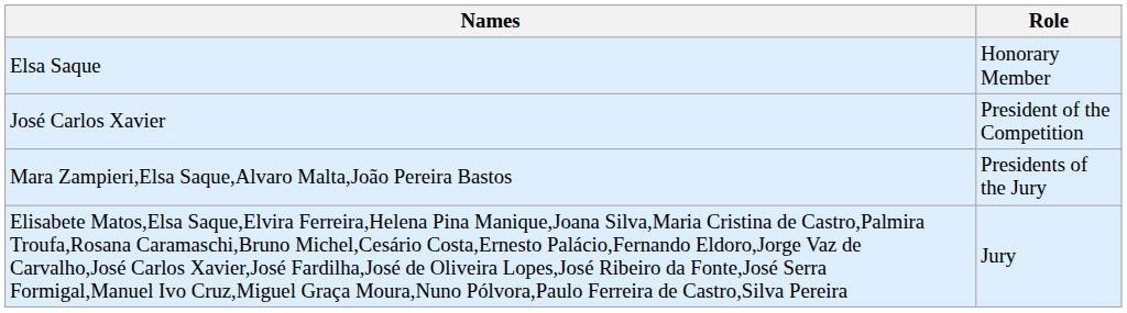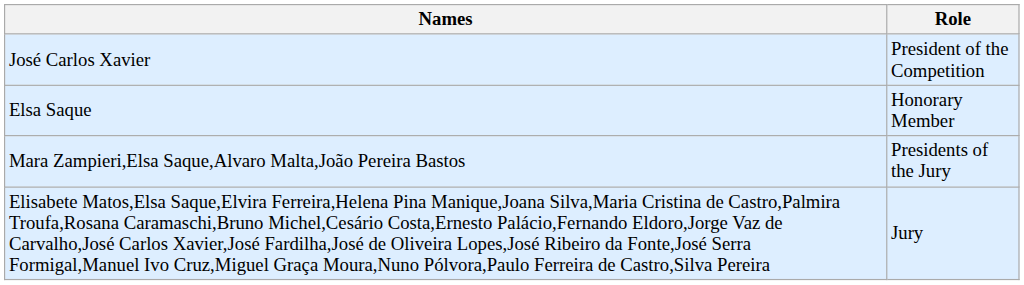rows swapped: José Carlos Xavier <-> Elsa Saque
